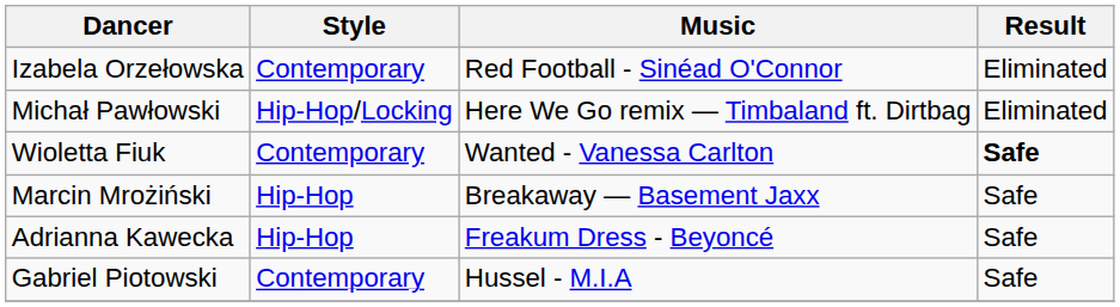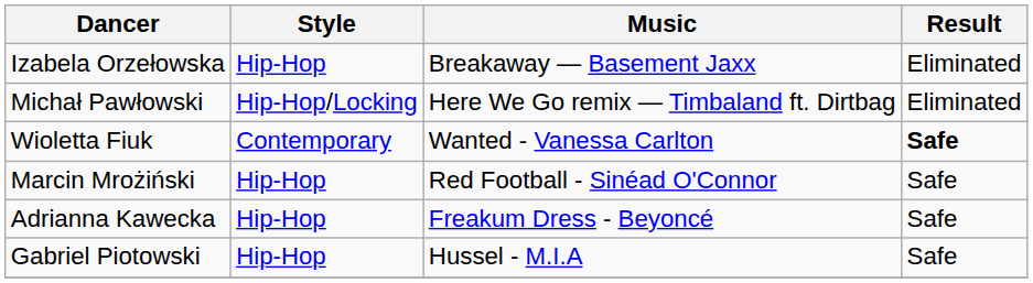Izabela Orzełowska | Style: Contemporary -> Hip-Hop
Izabela Orzełowska | Music: Red Football - Sinéad O'Connor -> Breakaway — Basement Jaxx
Marcin Mrożiński | Music: Breakaway — Basement Jaxx -> Red Football - Sinéad O'Connor
Gabriel Piotowski | Style: Contemporary -> Hip-Hop
